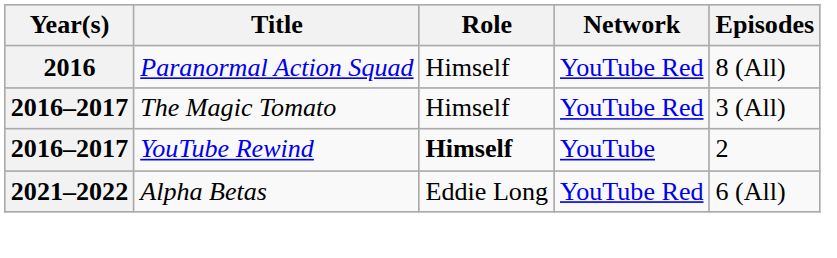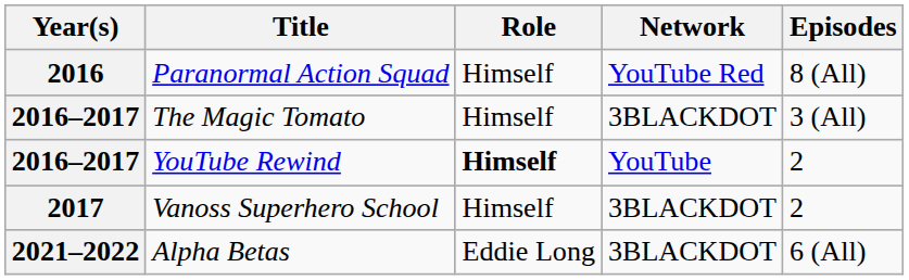The Magic Tomato | Network: YouTube Red -> 3BLACKDOT
+ row: 2017 | Vanoss Superhero School | Himself | 3BLACKDOT | 2
Alpha Betas | Network: YouTube Red -> 3BLACKDOT
